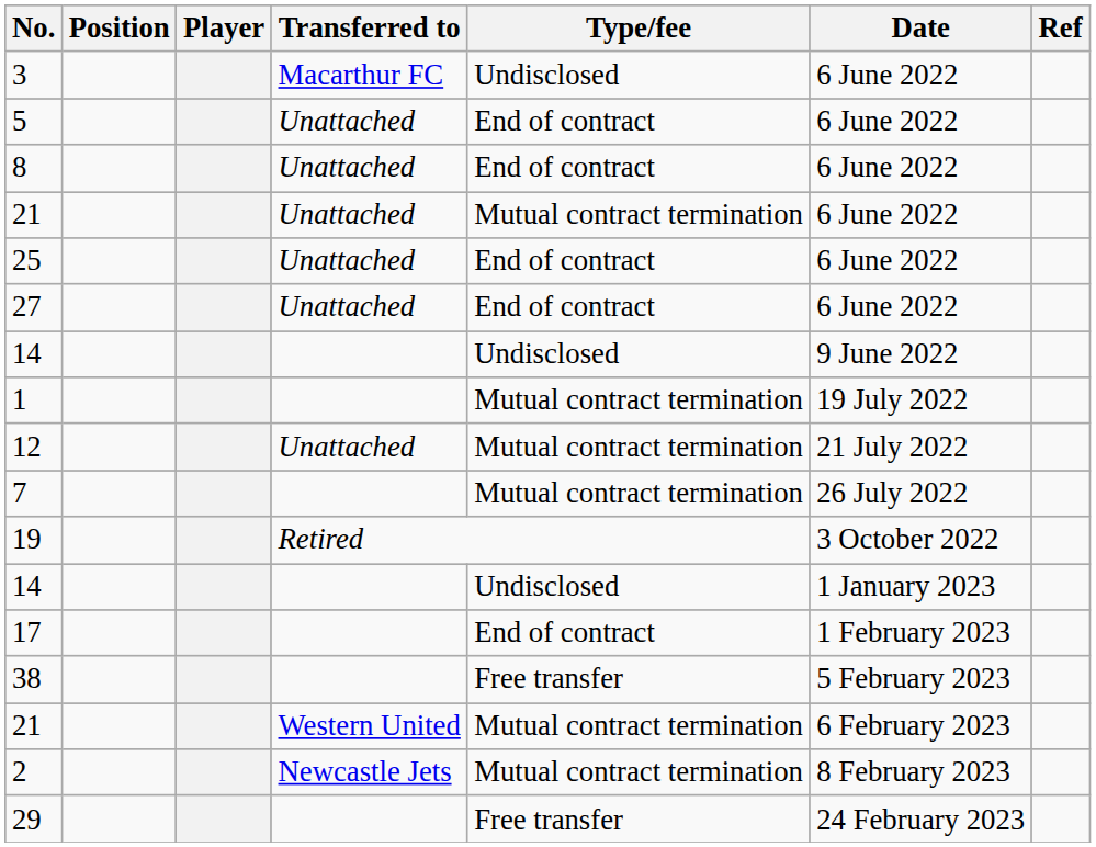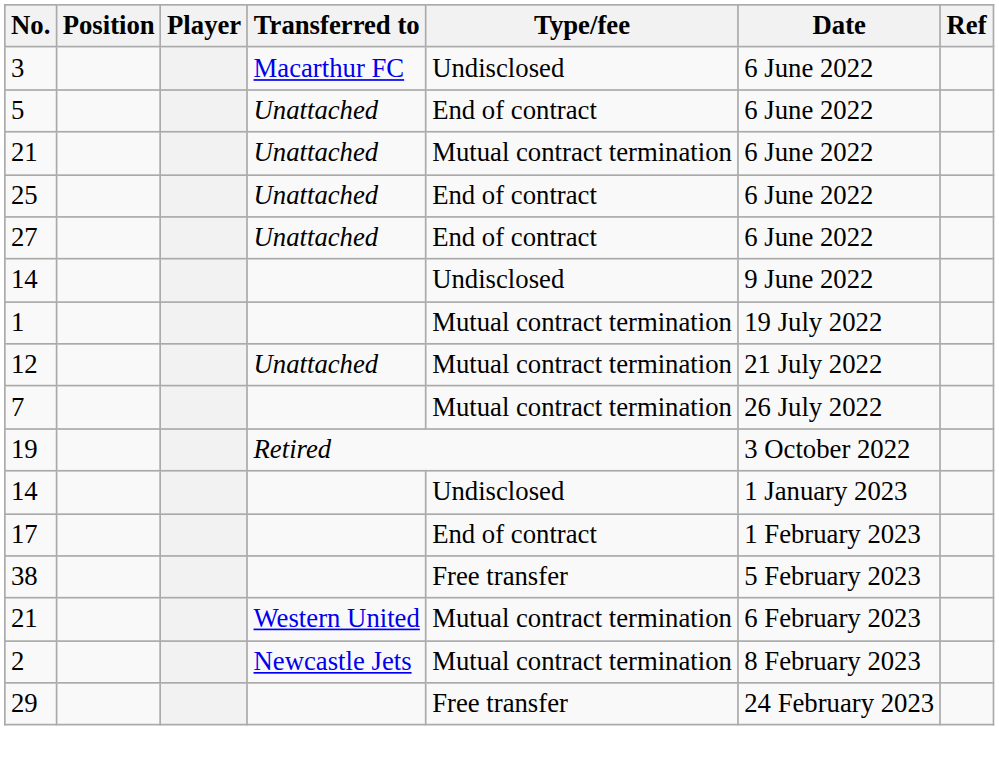- row: 8 | Unattached | End of contract | 6 June 2022
